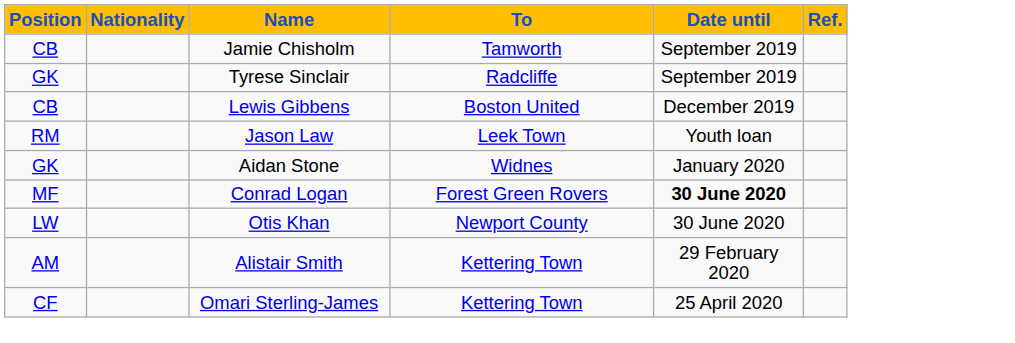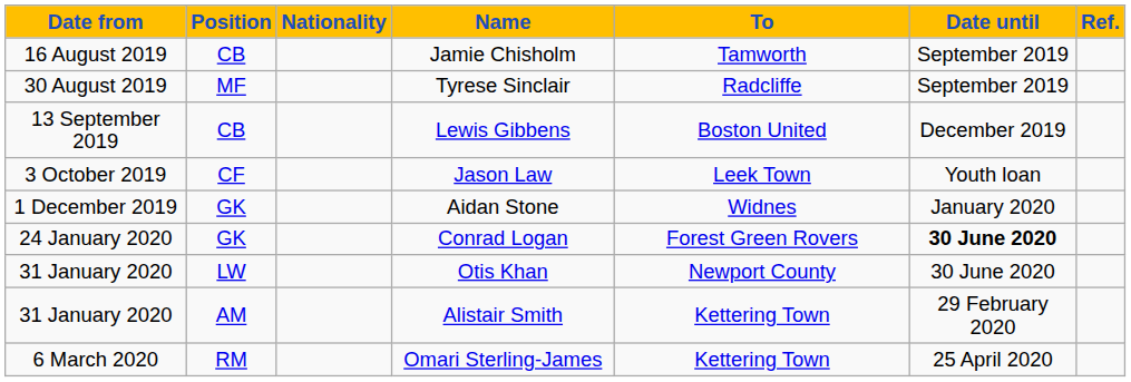+ column: Date from | 16 August 2019 | 30 August 2019 | 13 September 2019 | 3 October 2019 | 1 December 2019 | 24 January 2020 | 31 January 2020 | 31 January 2020 | 6 March 2020
Tyrese Sinclair | Position: GK -> MF
Jason Law | Position: RM -> CF
Conrad Logan | Position: MF -> GK
Omari Sterling-James | Position: CF -> RM
